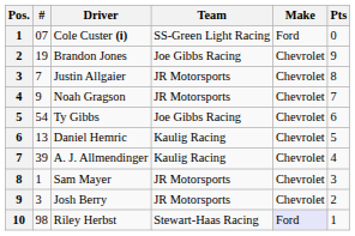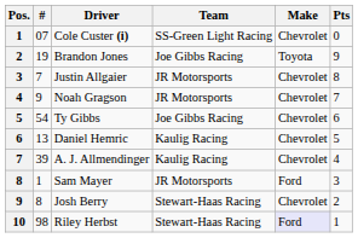Cole Custer (i) | Make: Ford -> Chevrolet
Brandon Jones | Make: Chevrolet -> Toyota
Sam Mayer | Make: Chevrolet -> Ford
Josh Berry | #: 3 -> 8
Josh Berry | Team: JR Motorsports -> Stewart-Haas Racing
